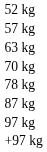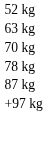- row: 57 kg
- row: 97 kg
